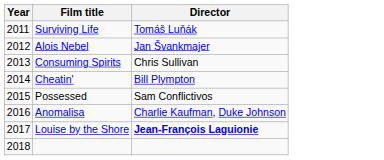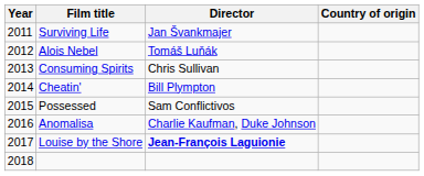+ column: Country of origin
Surviving Life | Director: Tomáš Luňák -> Jan Švankmajer
Alois Nebel | Director: Jan Švankmajer -> Tomáš Luňák
